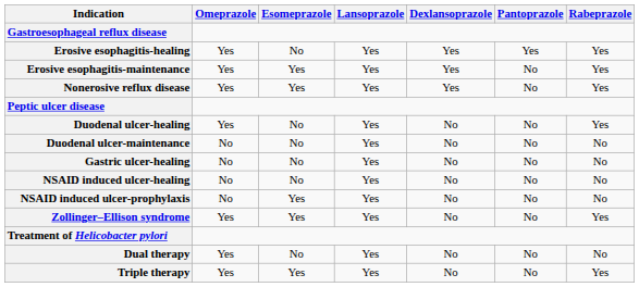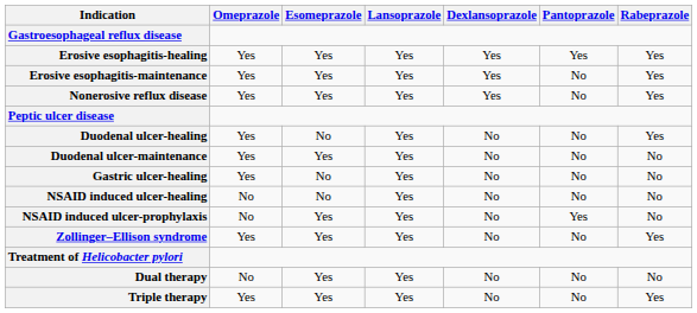Erosive esophagitis-healing | Esomeprazole: No -> Yes
Duodenal ulcer-maintenance | Omeprazole: No -> Yes
Duodenal ulcer-maintenance | Esomeprazole: No -> Yes
Gastric ulcer-healing | Omeprazole: No -> Yes
NSAID induced ulcer-prophylaxis | Pantoprazole: No -> Yes
Dual therapy | Omeprazole: Yes -> No
Dual therapy | Esomeprazole: No -> Yes
